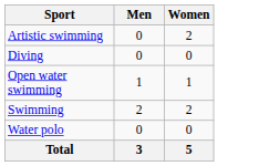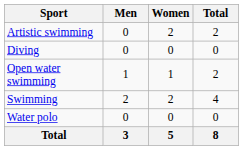+ column: Total | 2 | 0 | 2 | 4 | 0 | 8
